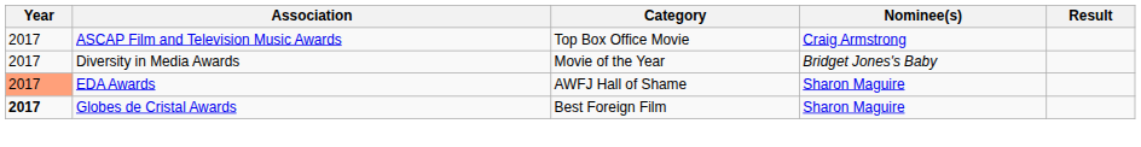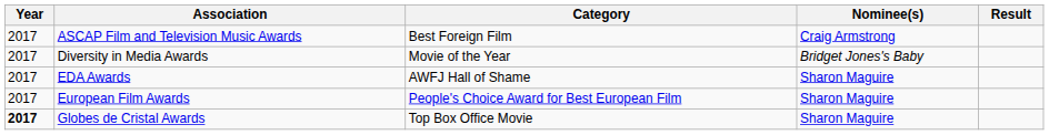ASCAP Film and Television Music Awards | Category: Top Box Office Movie -> Best Foreign Film
EDA Awards | Year: lightsalmon background -> no background
+ row: 2017 | European Film Awards | People's Choice Award for Best European Film | Sharon Maguire
Globes de Cristal Awards | Category: Best Foreign Film -> Top Box Office Movie
